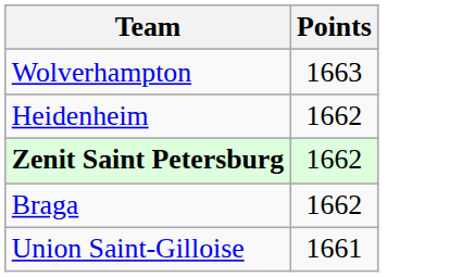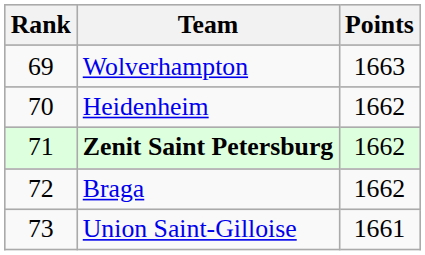+ column: Rank | 69 | 70 | 71 | 72 | 73
